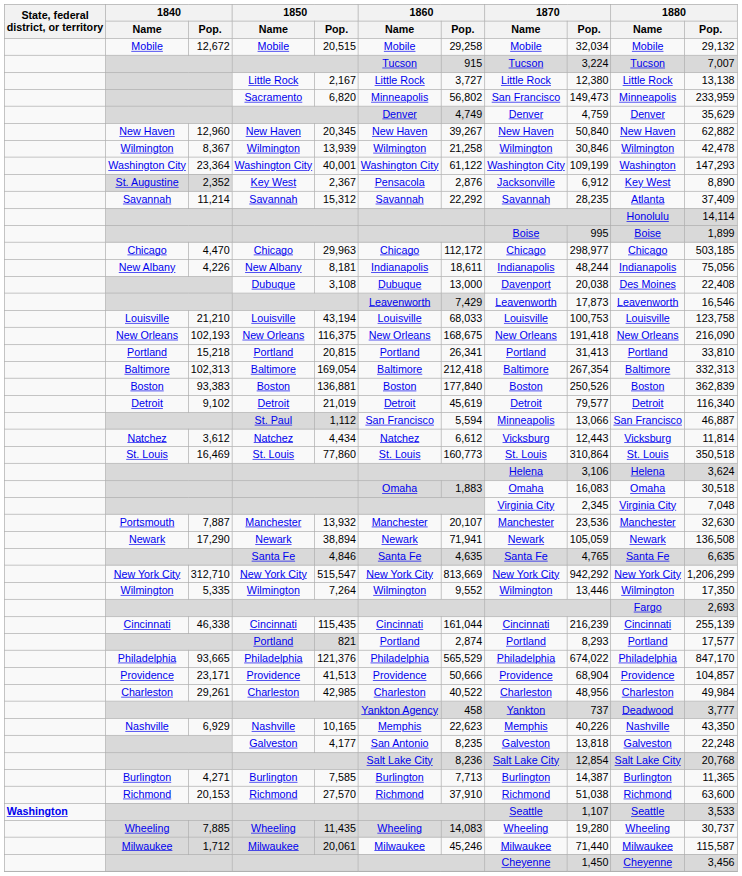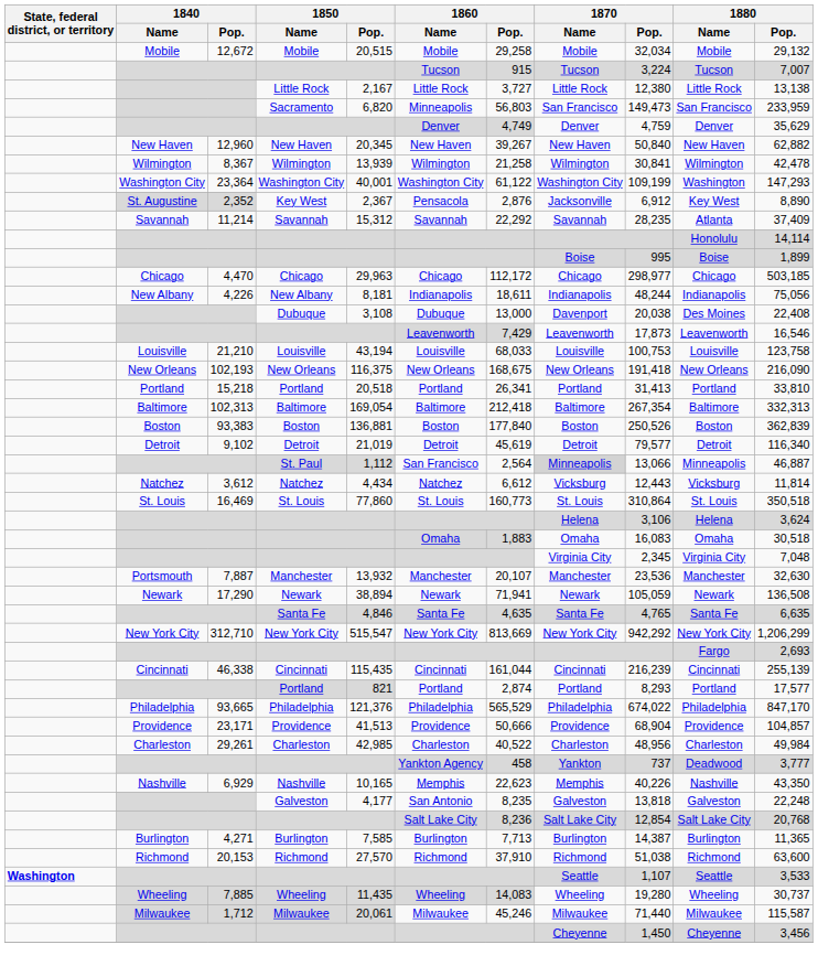Sacramento | 1860 / Pop.: 56,802 -> 56,803
Sacramento | 1880 / Name: Minneapolis -> San Francisco
8,367 / Wilmington | 1870 / Pop.: 30,846 -> 30,841
15,218 / Portland | 1850 / Pop.: 20,815 -> 20,518
St. Paul | 1860 / Pop.: 5,594 -> 2,564
St. Paul | 1870 / Name: no background -> lightgrey background
St. Paul | 1880 / Name: San Francisco -> Minneapolis
- row: Wilmington | 5,335 | Wilmington | 7,264 | Wilmington | 9,552 | Wilmington | 13,446 | Wilmington | 17,350
